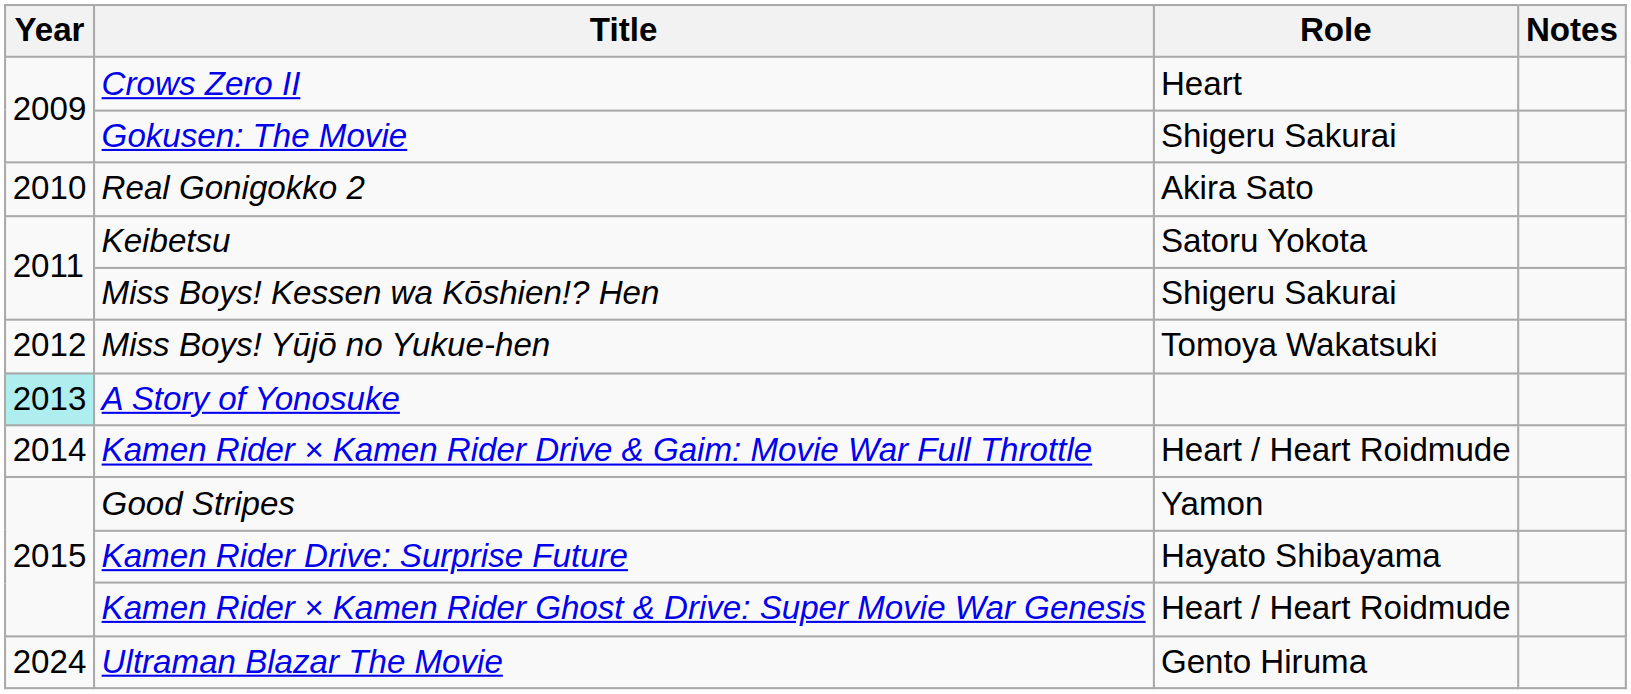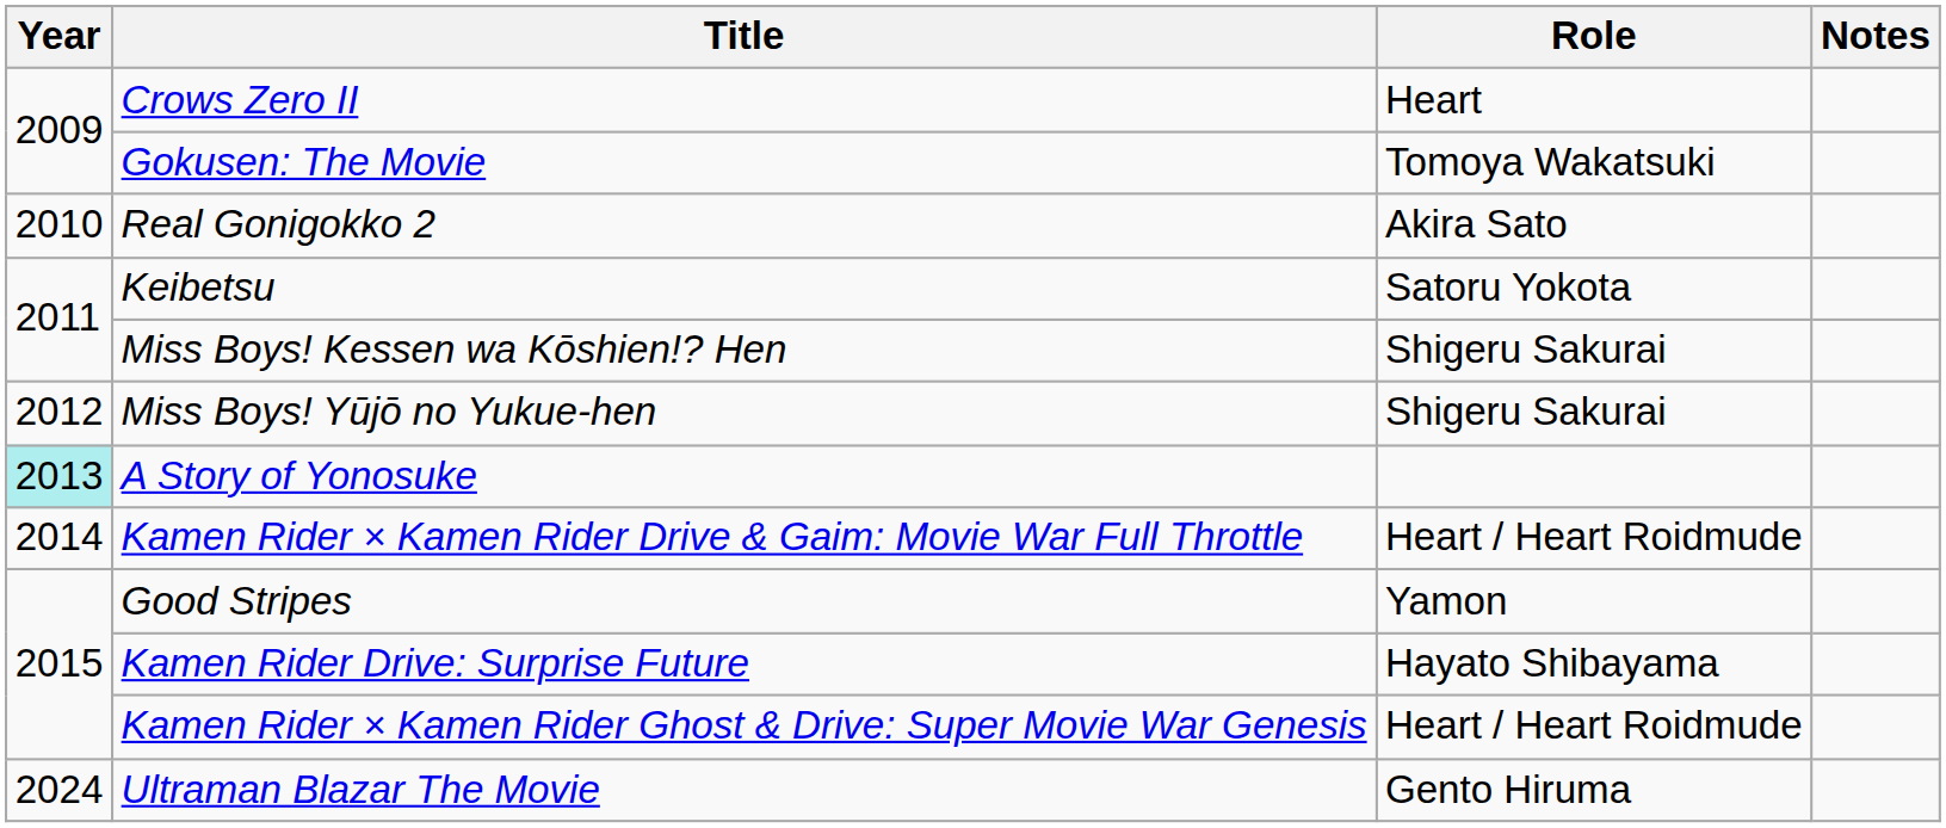Gokusen: The Movie | Role: Shigeru Sakurai -> Tomoya Wakatsuki
Miss Boys! Yūjō no Yukue-hen | Role: Tomoya Wakatsuki -> Shigeru Sakurai
